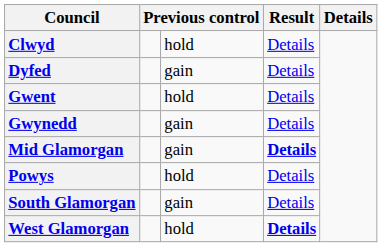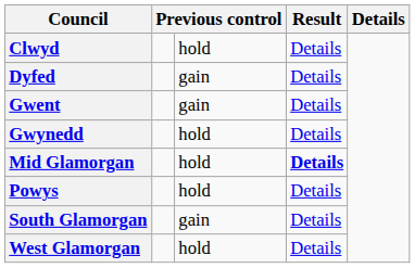Gwent | column 3: hold -> gain
Gwynedd | column 3: gain -> hold
Mid Glamorgan | column 3: gain -> hold
West Glamorgan | column 4: bold -> normal
